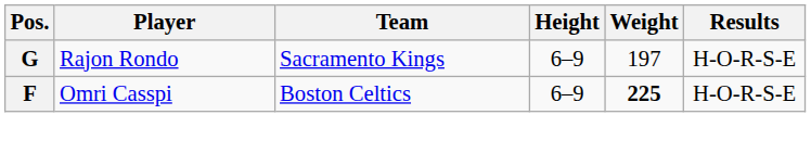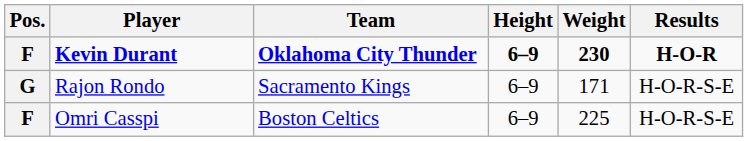+ row: F | Kevin Durant | Oklahoma City Thunder | 6–9 | 230 | H-O-R
Rajon Rondo | Weight: 197 -> 171
Omri Casspi | Weight: bold -> normal
